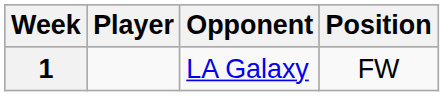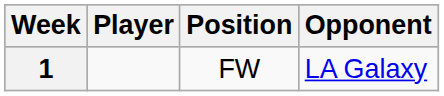columns swapped: Position <-> Opponent
